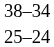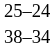rows swapped: 25–24 <-> 38–34
